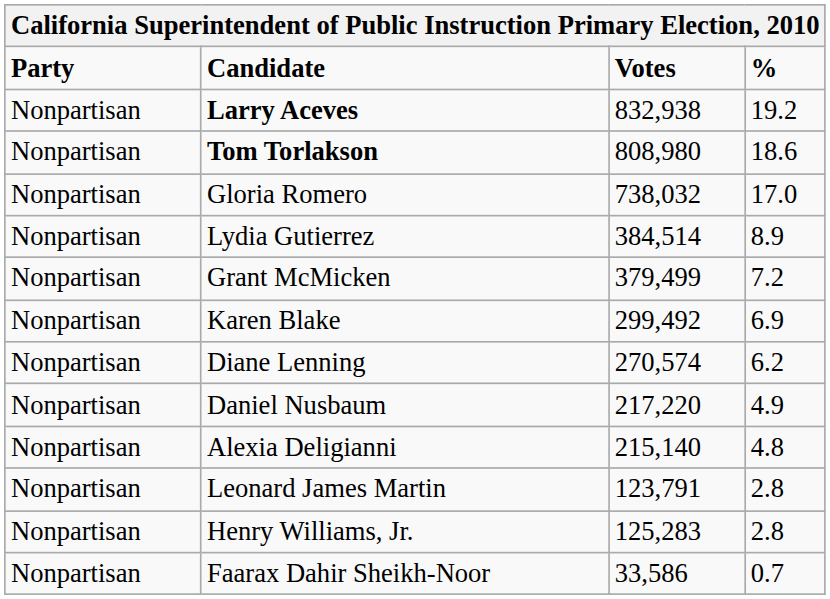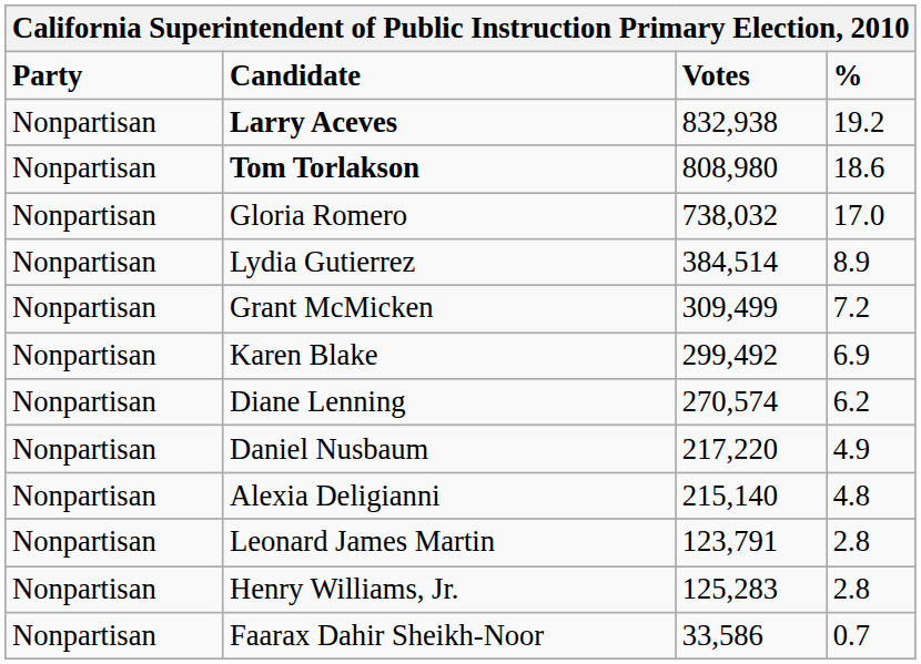Grant McMicken | Votes: 379,499 -> 309,499
